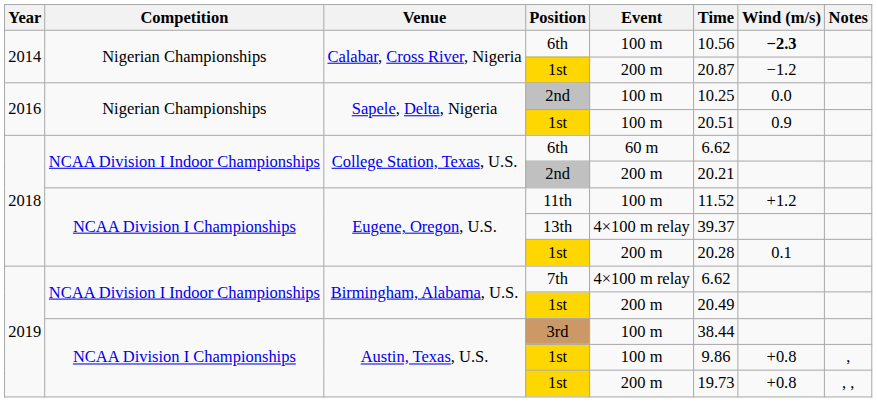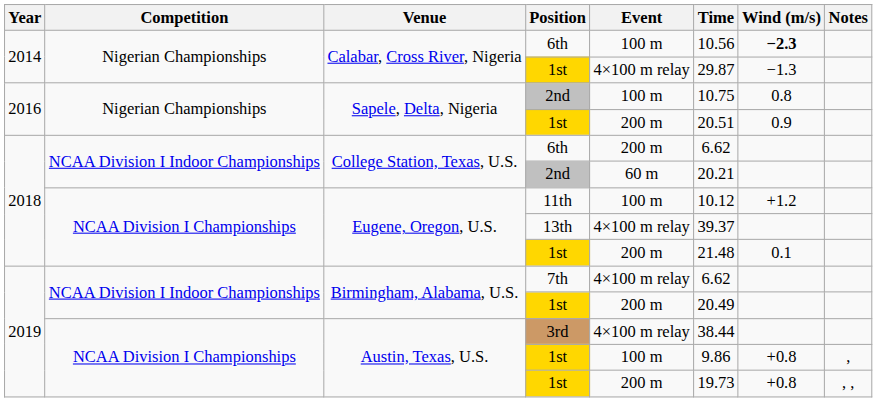Calabar, Cross River, Nigeria / 1st | Event: 200 m -> 4×100 m relay
Calabar, Cross River, Nigeria / 1st | Time: 20.87 -> 29.87
Calabar, Cross River, Nigeria / 1st | Wind (m/s): −1.2 -> −1.3
Sapele, Delta, Nigeria / 2nd | Time: 10.25 -> 10.75
Sapele, Delta, Nigeria / 2nd | Wind (m/s): 0.0 -> 0.8
Sapele, Delta, Nigeria / 1st | Event: 100 m -> 200 m
College Station, Texas, U.S. / 6th | Event: 60 m -> 200 m
College Station, Texas, U.S. / 2nd | Event: 200 m -> 60 m
11th | Time: 11.52 -> 10.12
Eugene, Oregon, U.S. / 1st | Time: 20.28 -> 21.48
3rd | Event: 100 m -> 4×100 m relay
